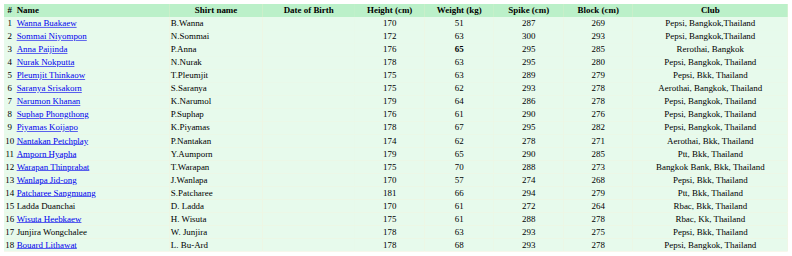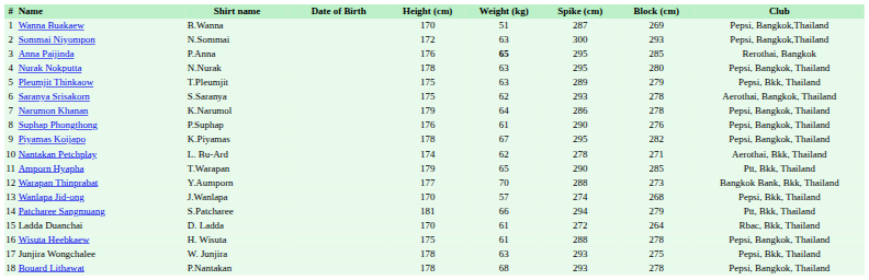Nantakan Petchplay | Shirt name: P.Nantakan -> L. Bu-Ard
Amporn Hyapha | Shirt name: Y.Aumporn -> T.Warapan
Warapan Thinprabat | Shirt name: T.Warapan -> Y.Aumporn
Warapan Thinprabat | Height (cm): 175 -> 177
Wisuta Heebkaew | Club: Rbac, Kk, Thailand -> Pepsi, Bangkok, Thailand
Bouard Lithawat | Shirt name: L. Bu-Ard -> P.Nantakan
